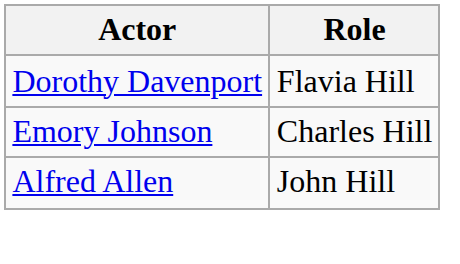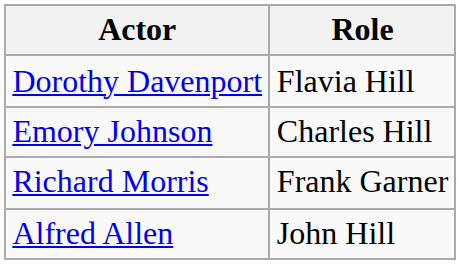+ row: Richard Morris | Frank Garner
